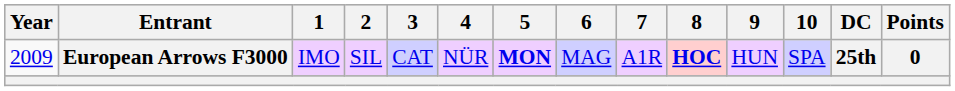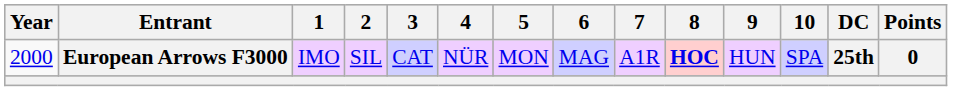European Arrows F3000 | Year: 2009 -> 2000
European Arrows F3000 | 5: bold -> normal
